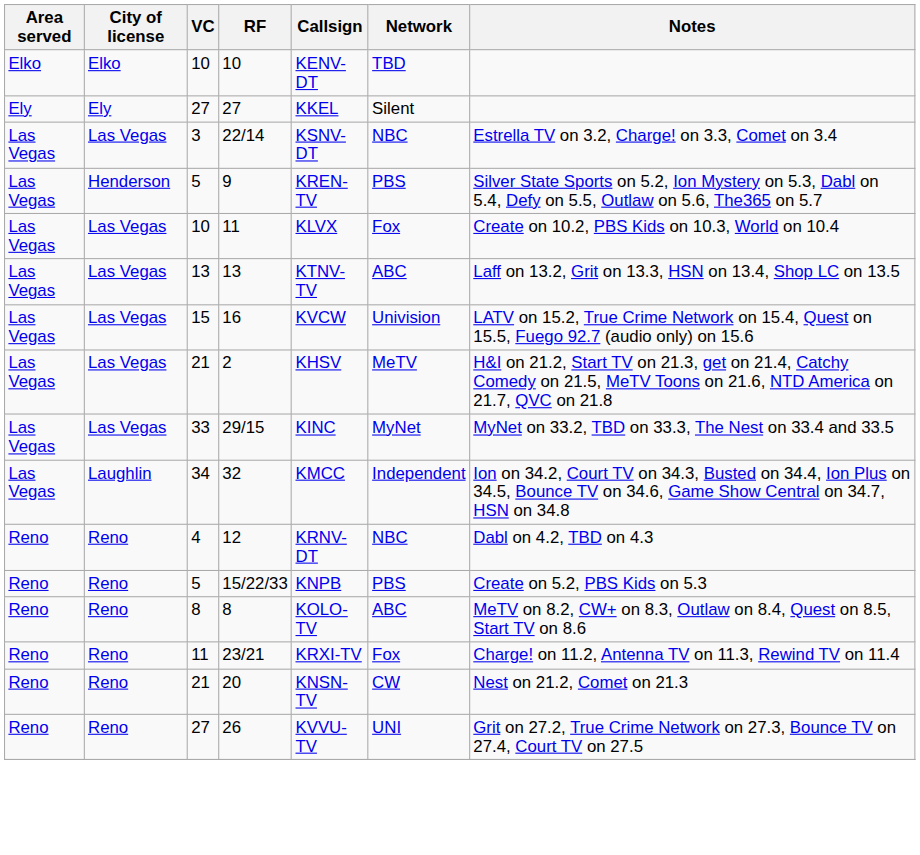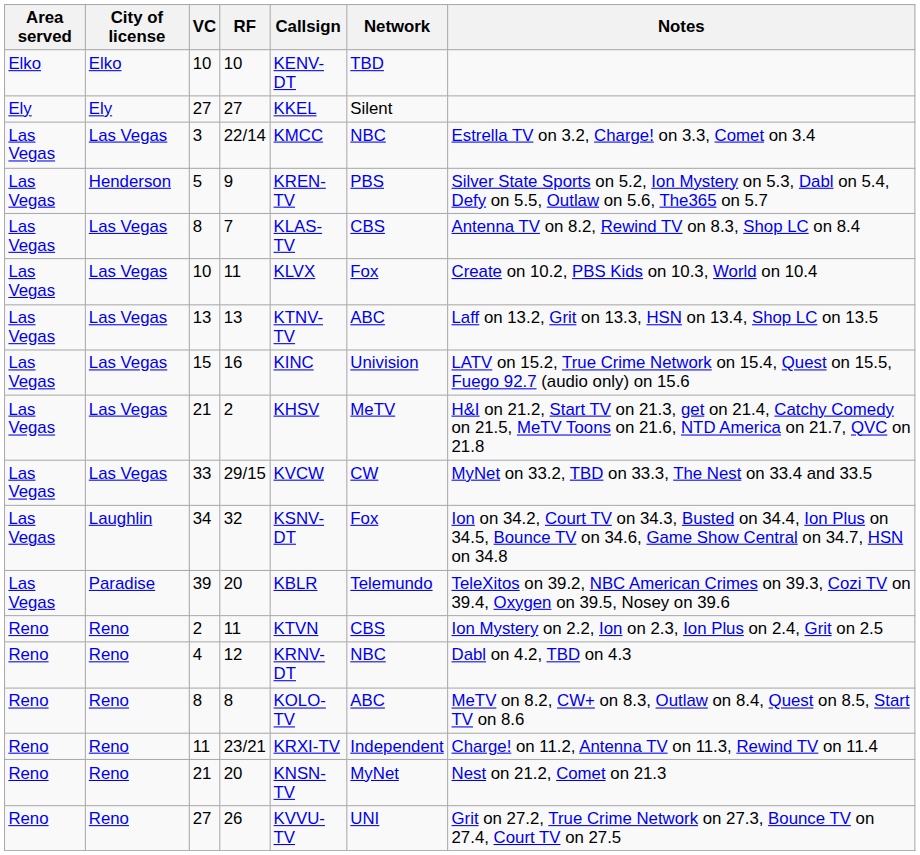22/14 | Callsign: KSNV-DT -> KMCC
+ row: Las Vegas | Las Vegas | 8 | 7 | KLAS-TV | CBS | Antenna TV on 8.2, Rewind TV on 8.3, Shop LC on 8.4
16 | Callsign: KVCW -> KINC
29/15 | Callsign: KINC -> KVCW
29/15 | Network: MyNet -> CW
32 | Callsign: KMCC -> KSNV-DT
32 | Network: Independent -> Fox
+ row: Las Vegas | Paradise | 39 | 20 | KBLR | Telemundo | TeleXitos on 39.2, NBC American Crimes on 39.3, Cozi TV on 39.4, Oxygen on 39.5, Nosey on 39.6
+ row: Reno | Reno | 2 | 11 | KTVN | CBS | Ion Mystery on 2.2, Ion on 2.3, Ion Plus on 2.4, Grit on 2.5
- row: Reno | Reno | 5 | 15/22/33 | KNPB | PBS | Create on 5.2, PBS Kids on 5.3
23/21 | Network: Fox -> Independent
21 / 20 | Network: CW -> MyNet
